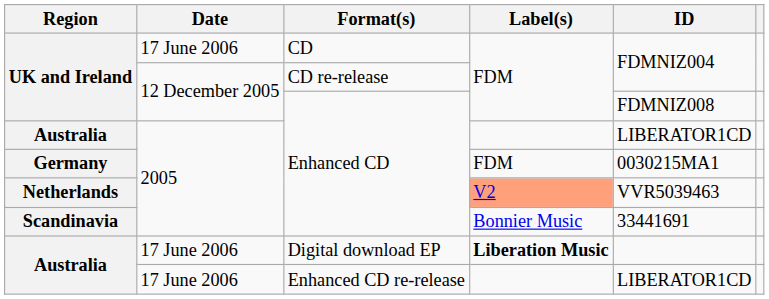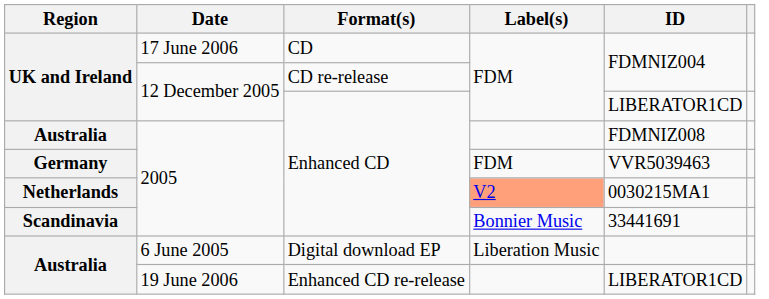UK and Ireland / Enhanced CD | ID: FDMNIZ008 -> LIBERATOR1CD
Australia / Enhanced CD | ID: LIBERATOR1CD -> FDMNIZ008
Germany | ID: 0030215MA1 -> VVR5039463
Netherlands | ID: VVR5039463 -> 0030215MA1
Australia / Digital download EP | Date: 17 June 2006 -> 6 June 2005
Australia / Digital download EP | Label(s): bold -> normal
Australia / Enhanced CD re-release | Date: 17 June 2006 -> 19 June 2006
